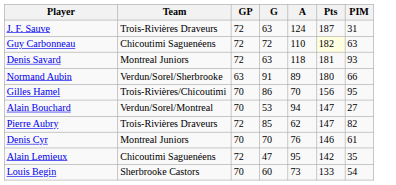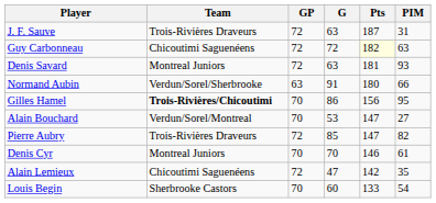- column: A | 124 | 110 | 118 | 89 | 70 | 94 | 62 | 76 | 95 | 73
Gilles Hamel | Team: normal -> bold
